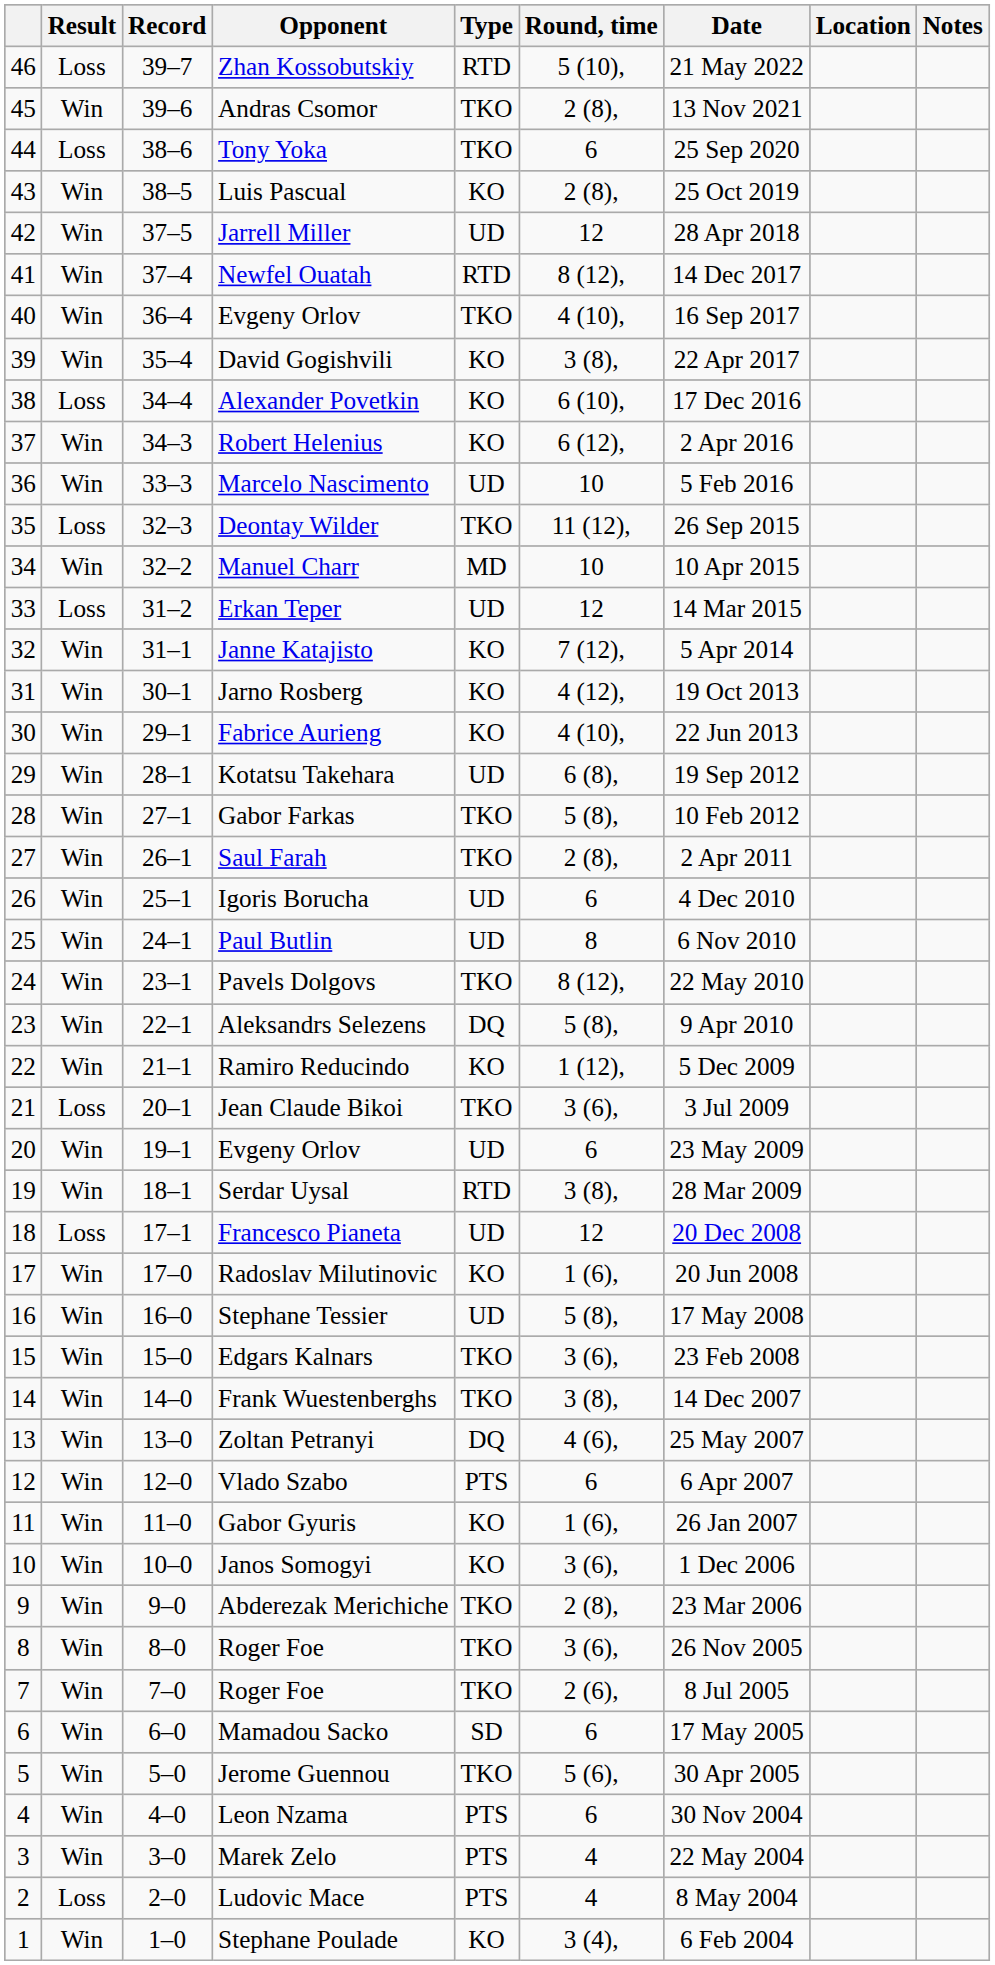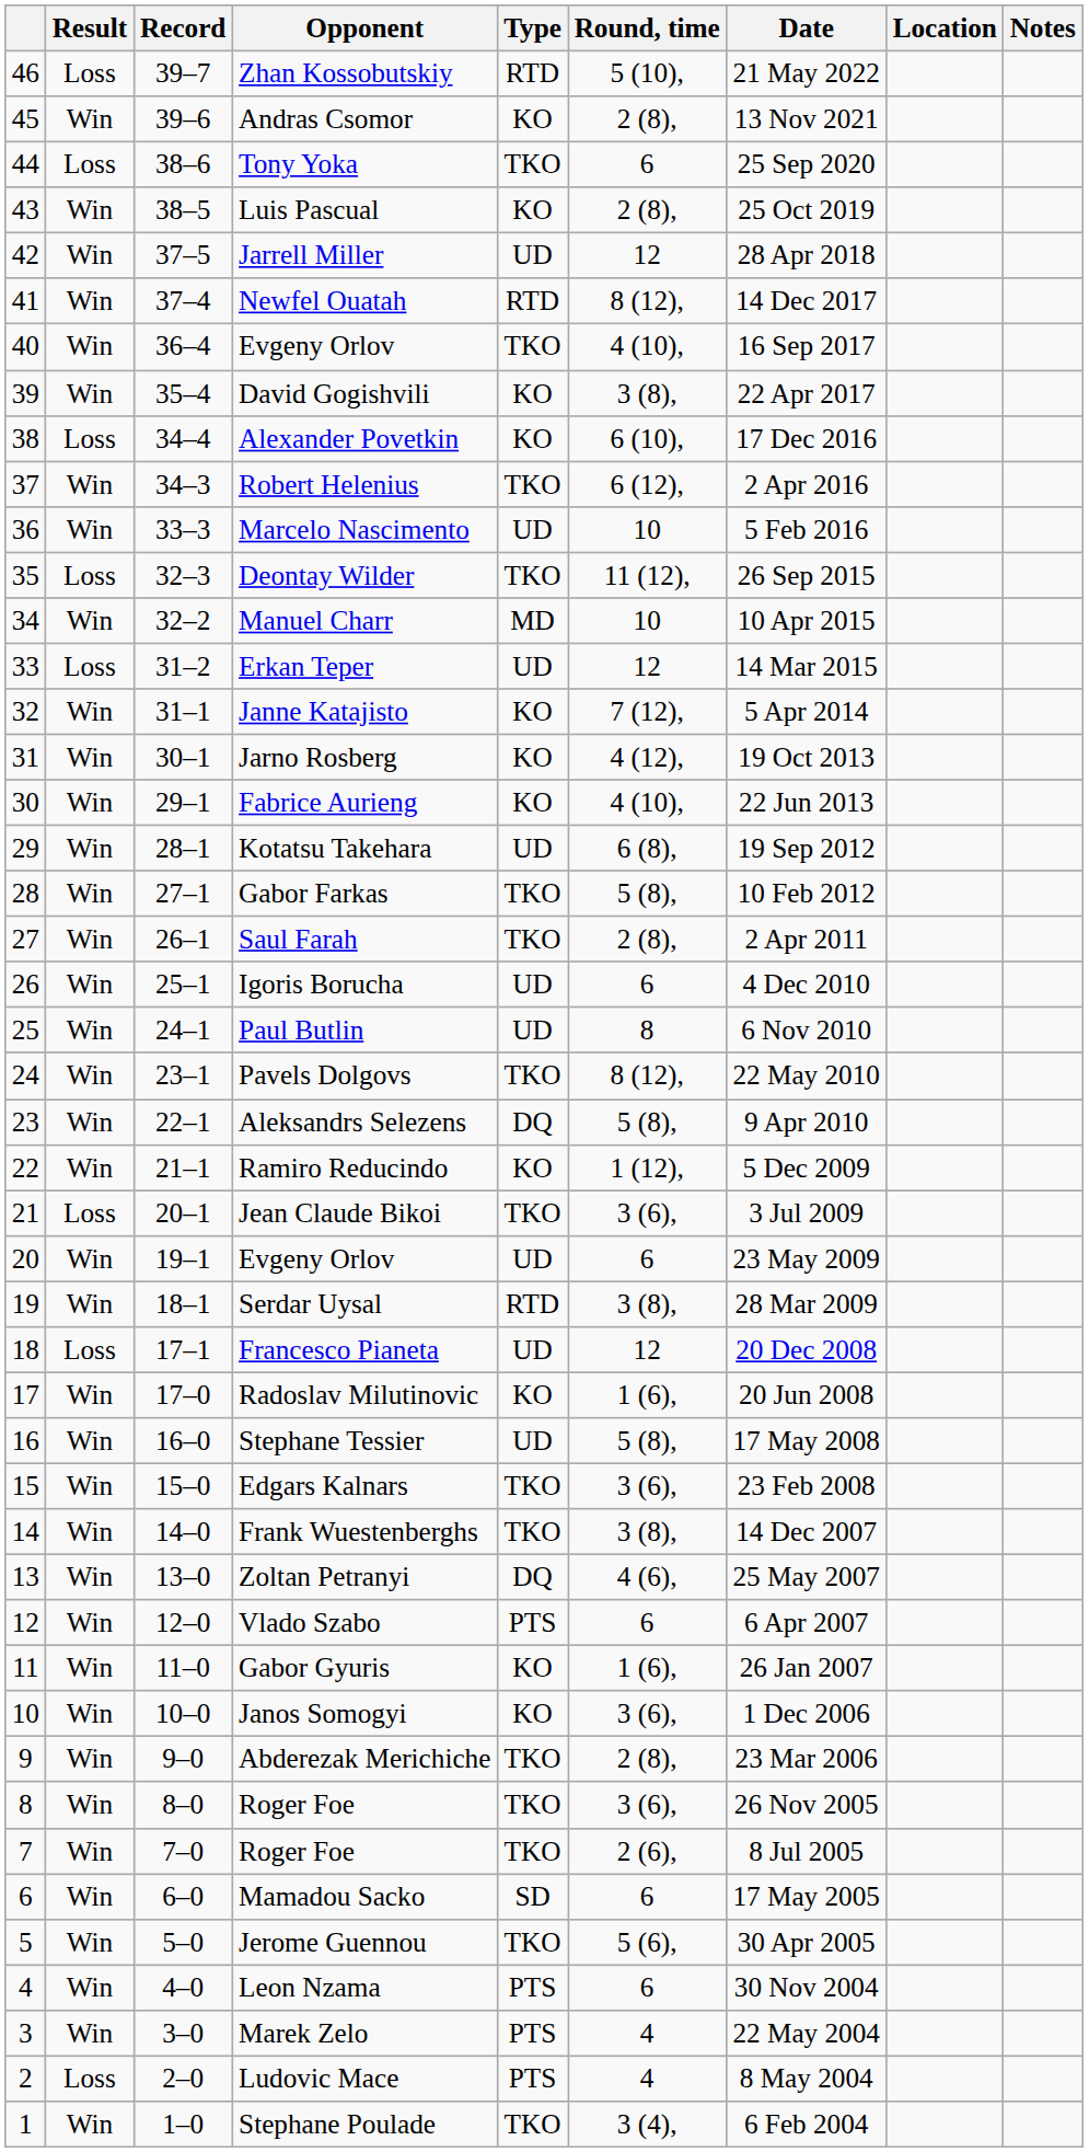Andras Csomor | Type: TKO -> KO
Robert Helenius | Type: KO -> TKO
Stephane Poulade | Type: KO -> TKO
